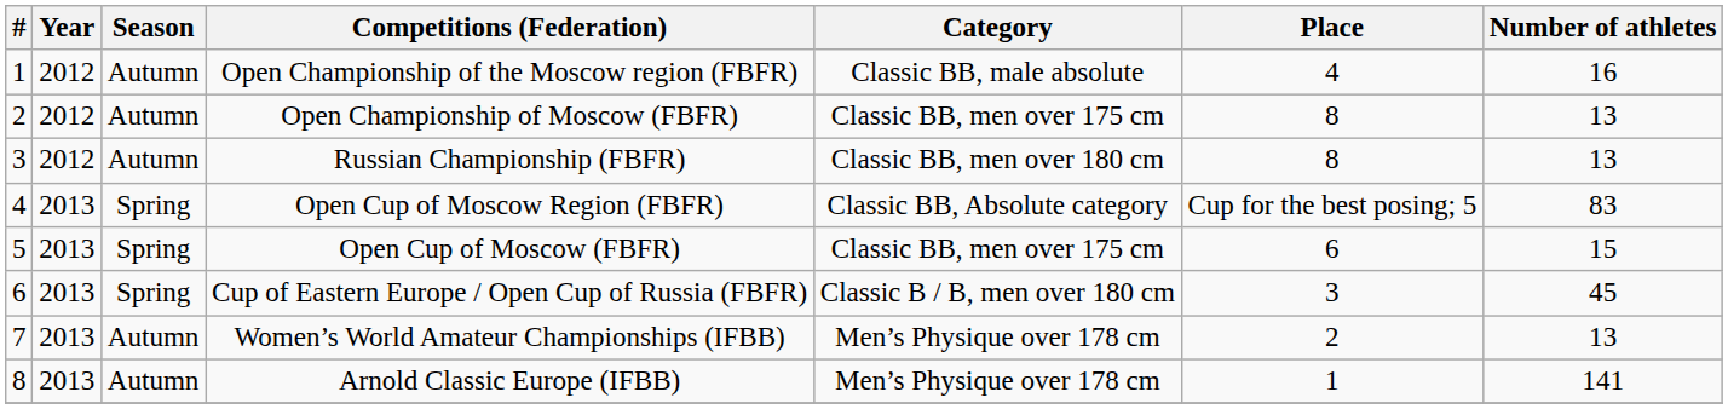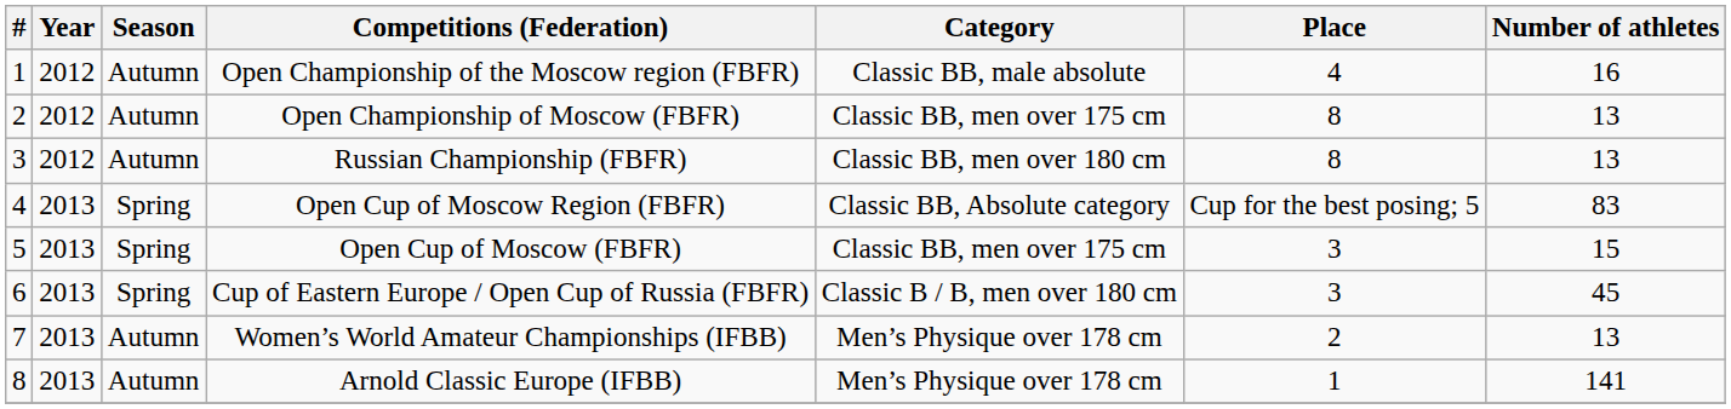Open Cup of Moscow (FBFR) | Place: 6 -> 3
